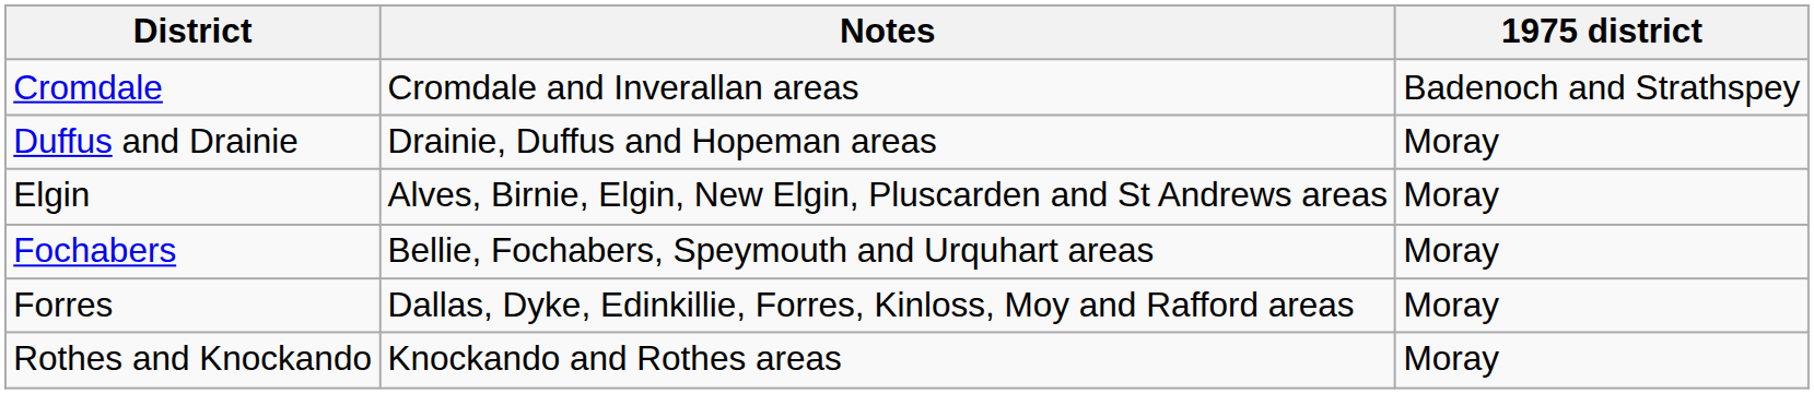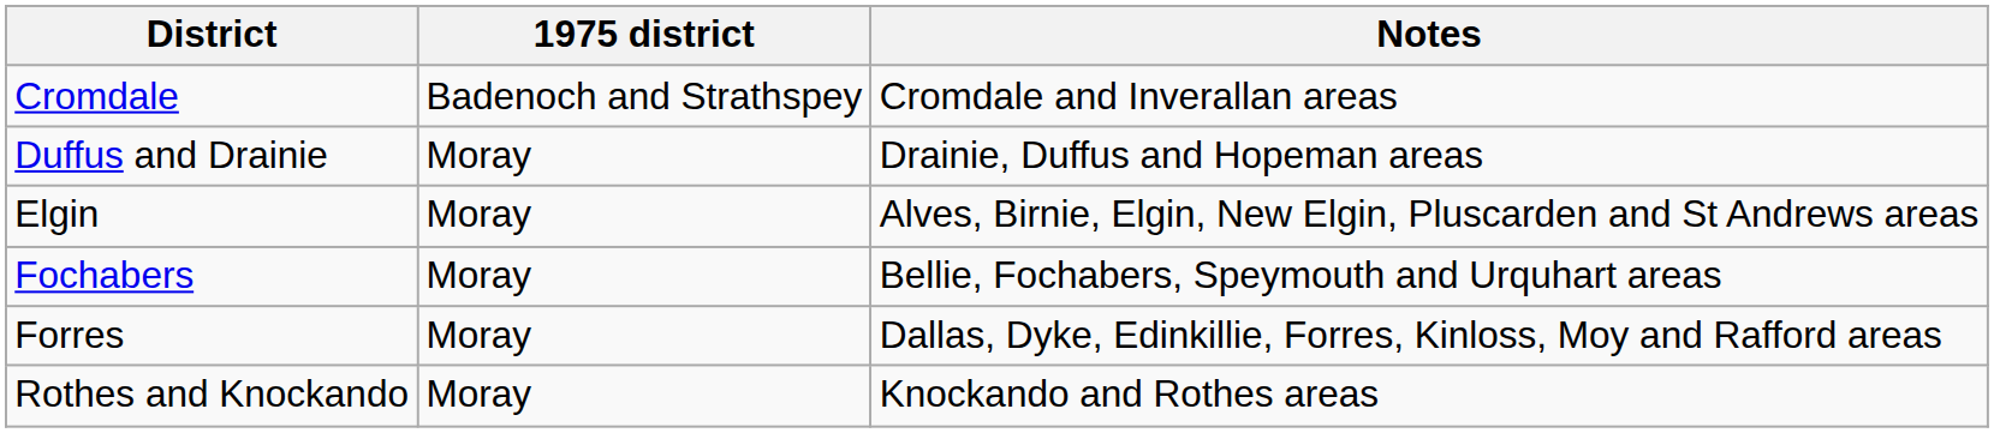columns swapped: Notes <-> 1975 district
